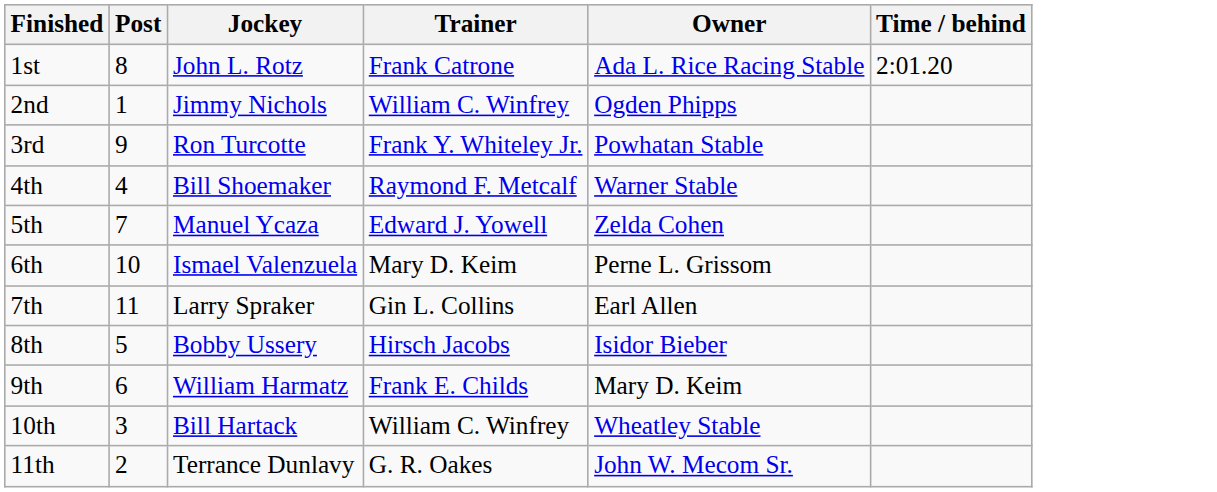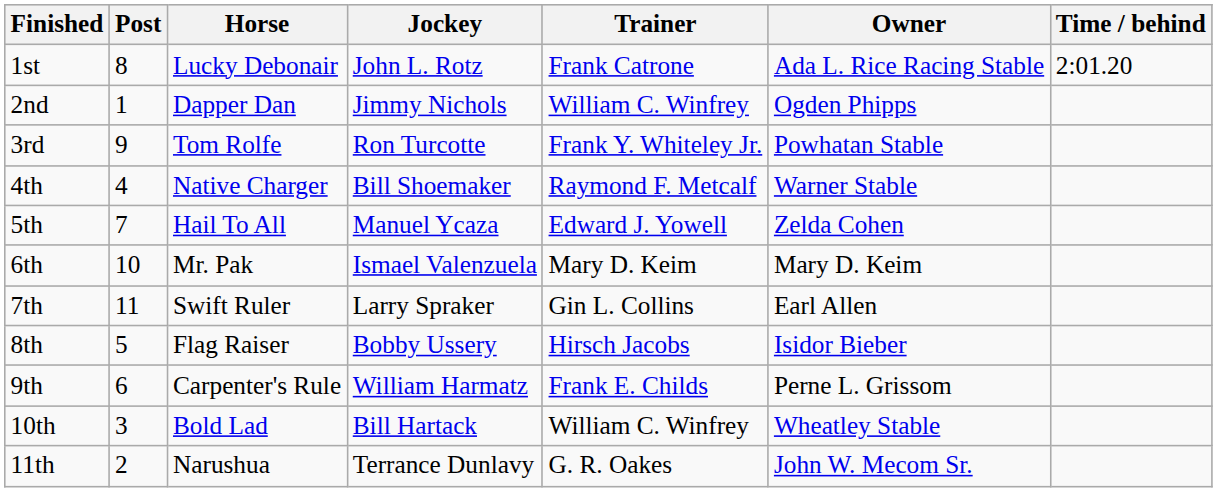+ column: Horse | Lucky Debonair | Dapper Dan | Tom Rolfe | Native Charger | Hail To All | Mr. Pak | Swift Ruler | Flag Raiser | Carpenter's Rule | Bold Lad | Narushua
6th | Owner: Perne L. Grissom -> Mary D. Keim
9th | Owner: Mary D. Keim -> Perne L. Grissom
